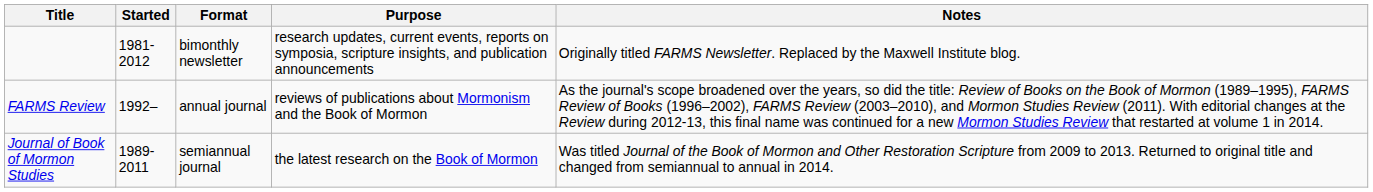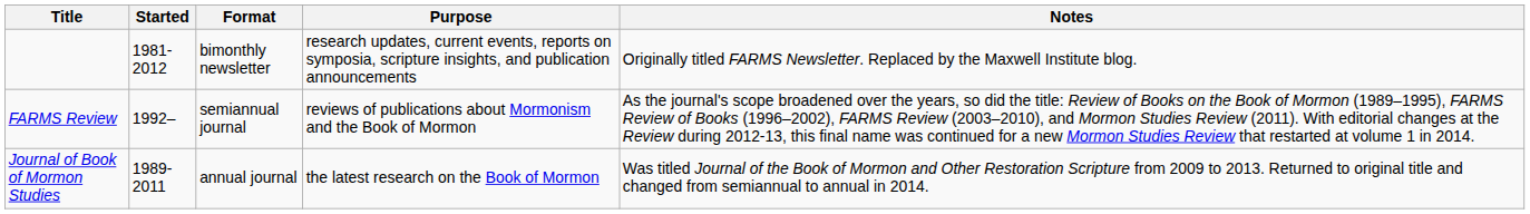FARMS Review | Format: annual journal -> semiannual journal
Journal of Book of Mormon Studies | Format: semiannual journal -> annual journal
